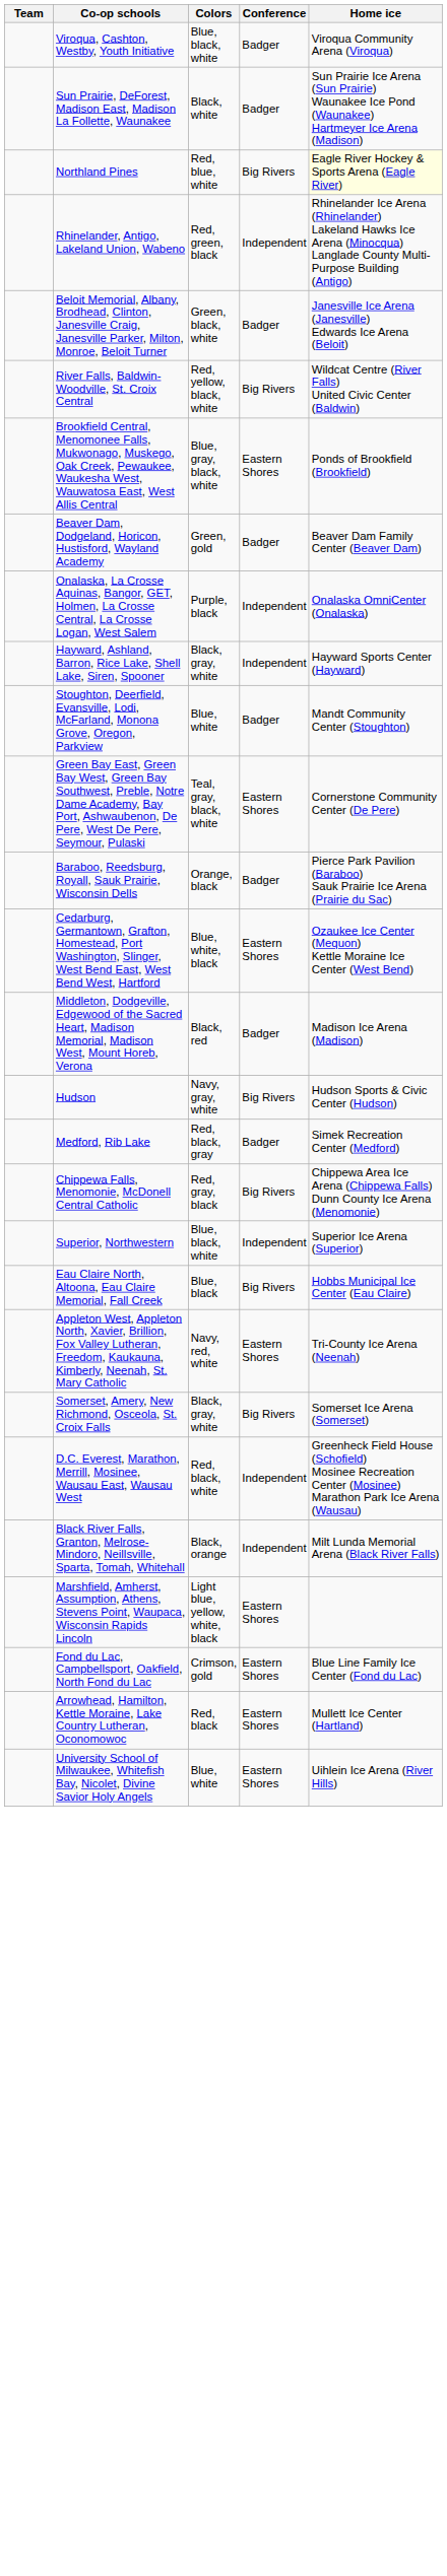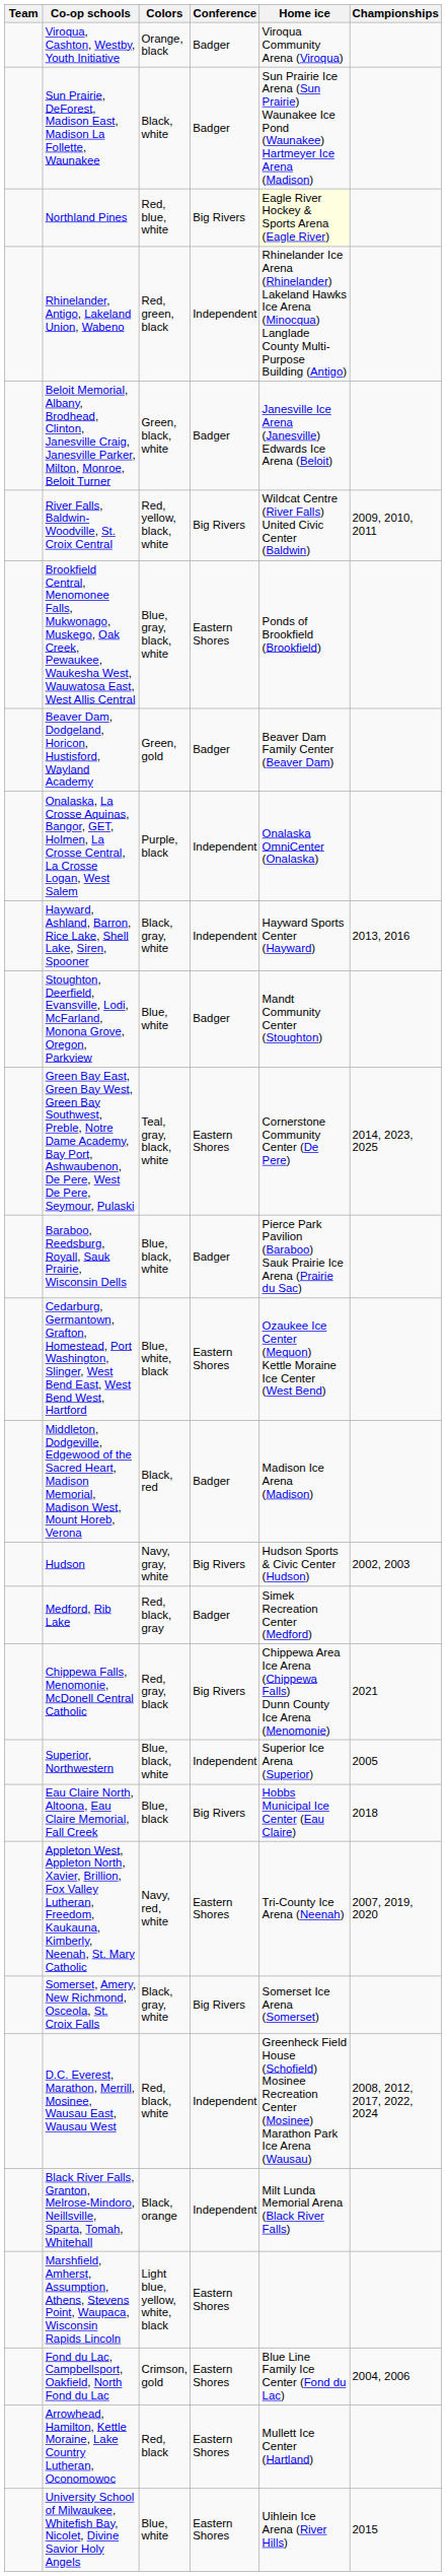+ column: Championships | 2009, 2010, 2011 | 2013, 2016 | 2014, 2023, 2025 | 2002, 2003 | 2021 | 2005 | 2018 | 2007, 2019, 2020 | 2008, 2012, 2017, 2022, 2024 | 2004, 2006 | 2015
Viroqua, Cashton, Westby, Youth Initiative | Colors: Blue, black, white -> Orange, black
Baraboo, Reedsburg, Royall, Sauk Prairie, Wisconsin Dells | Colors: Orange, black -> Blue, black, white
